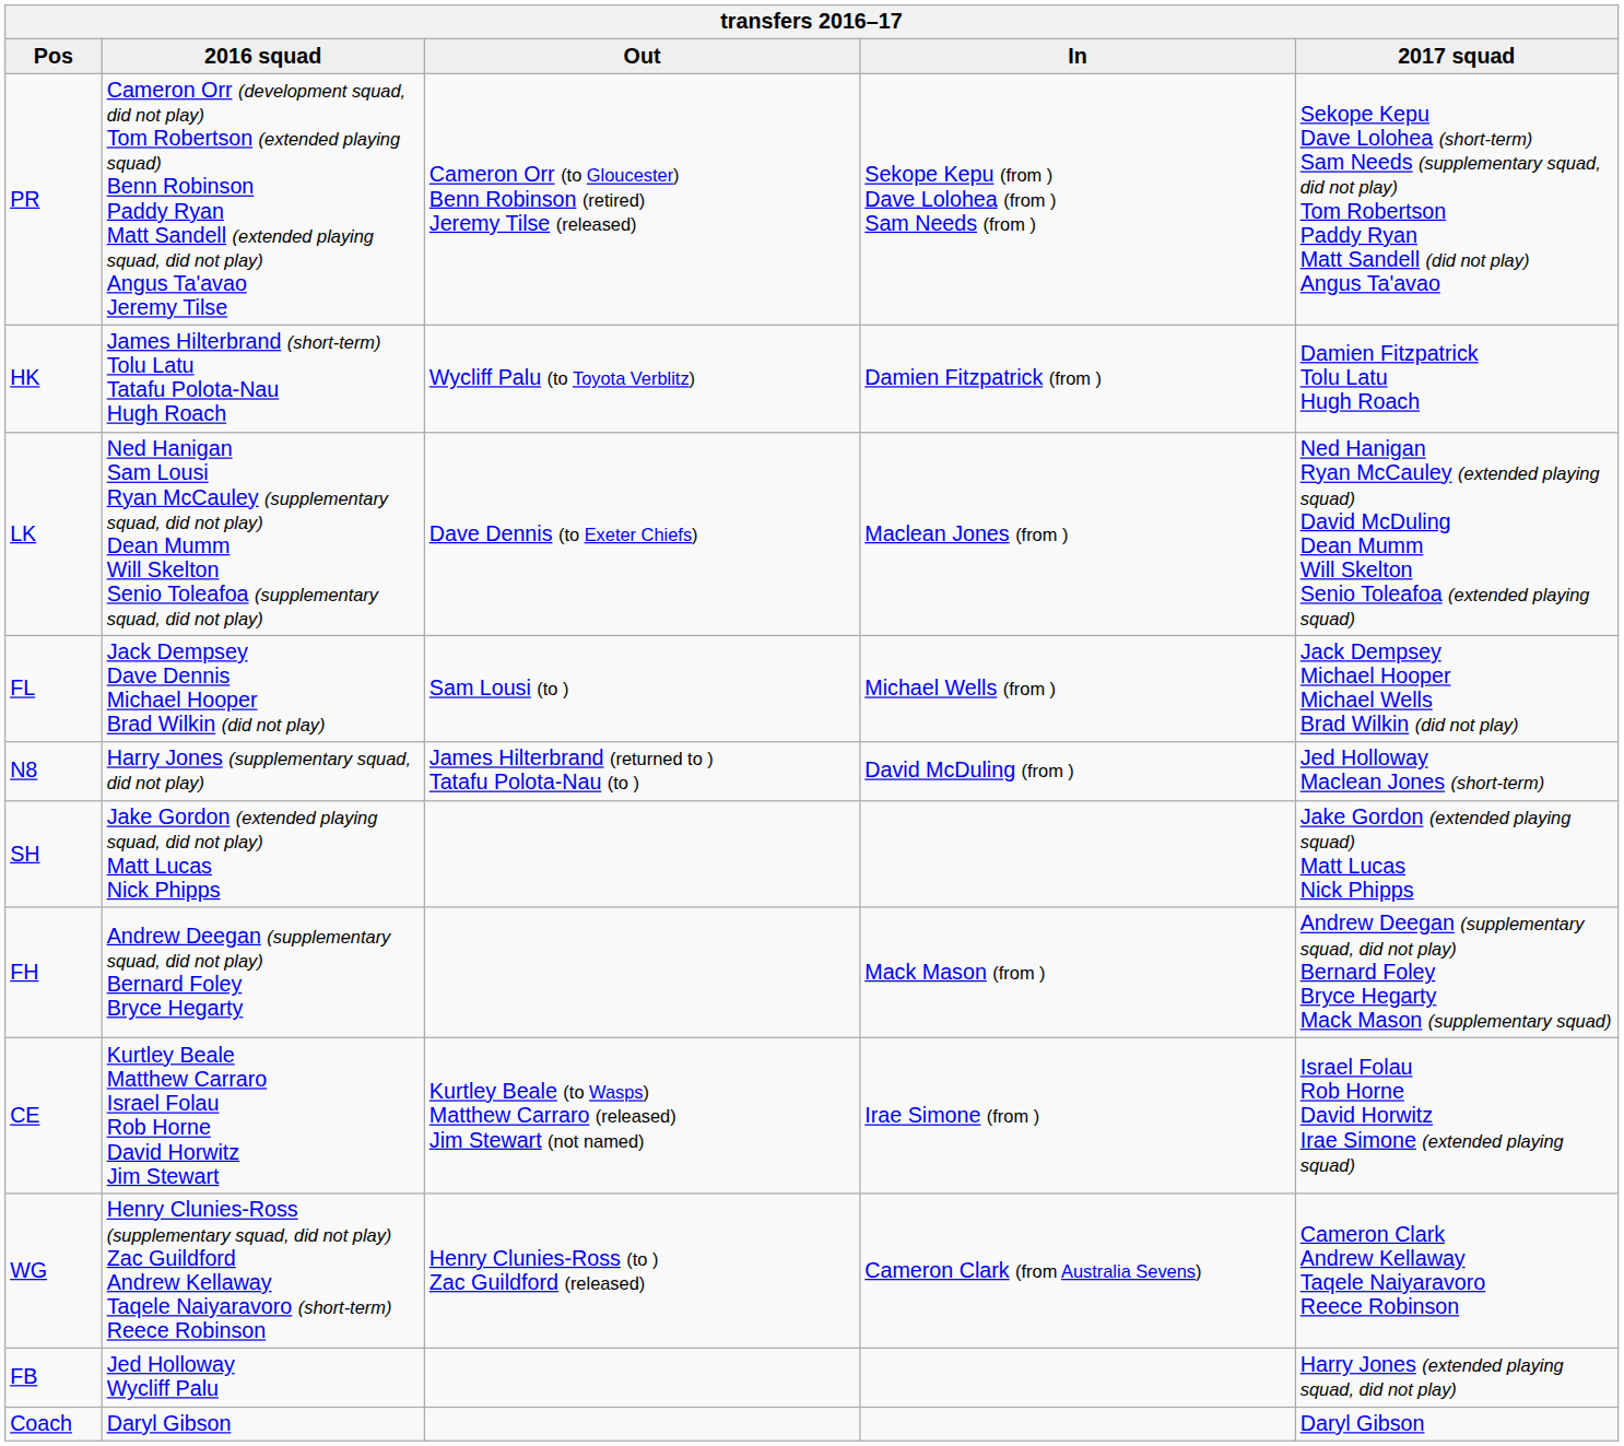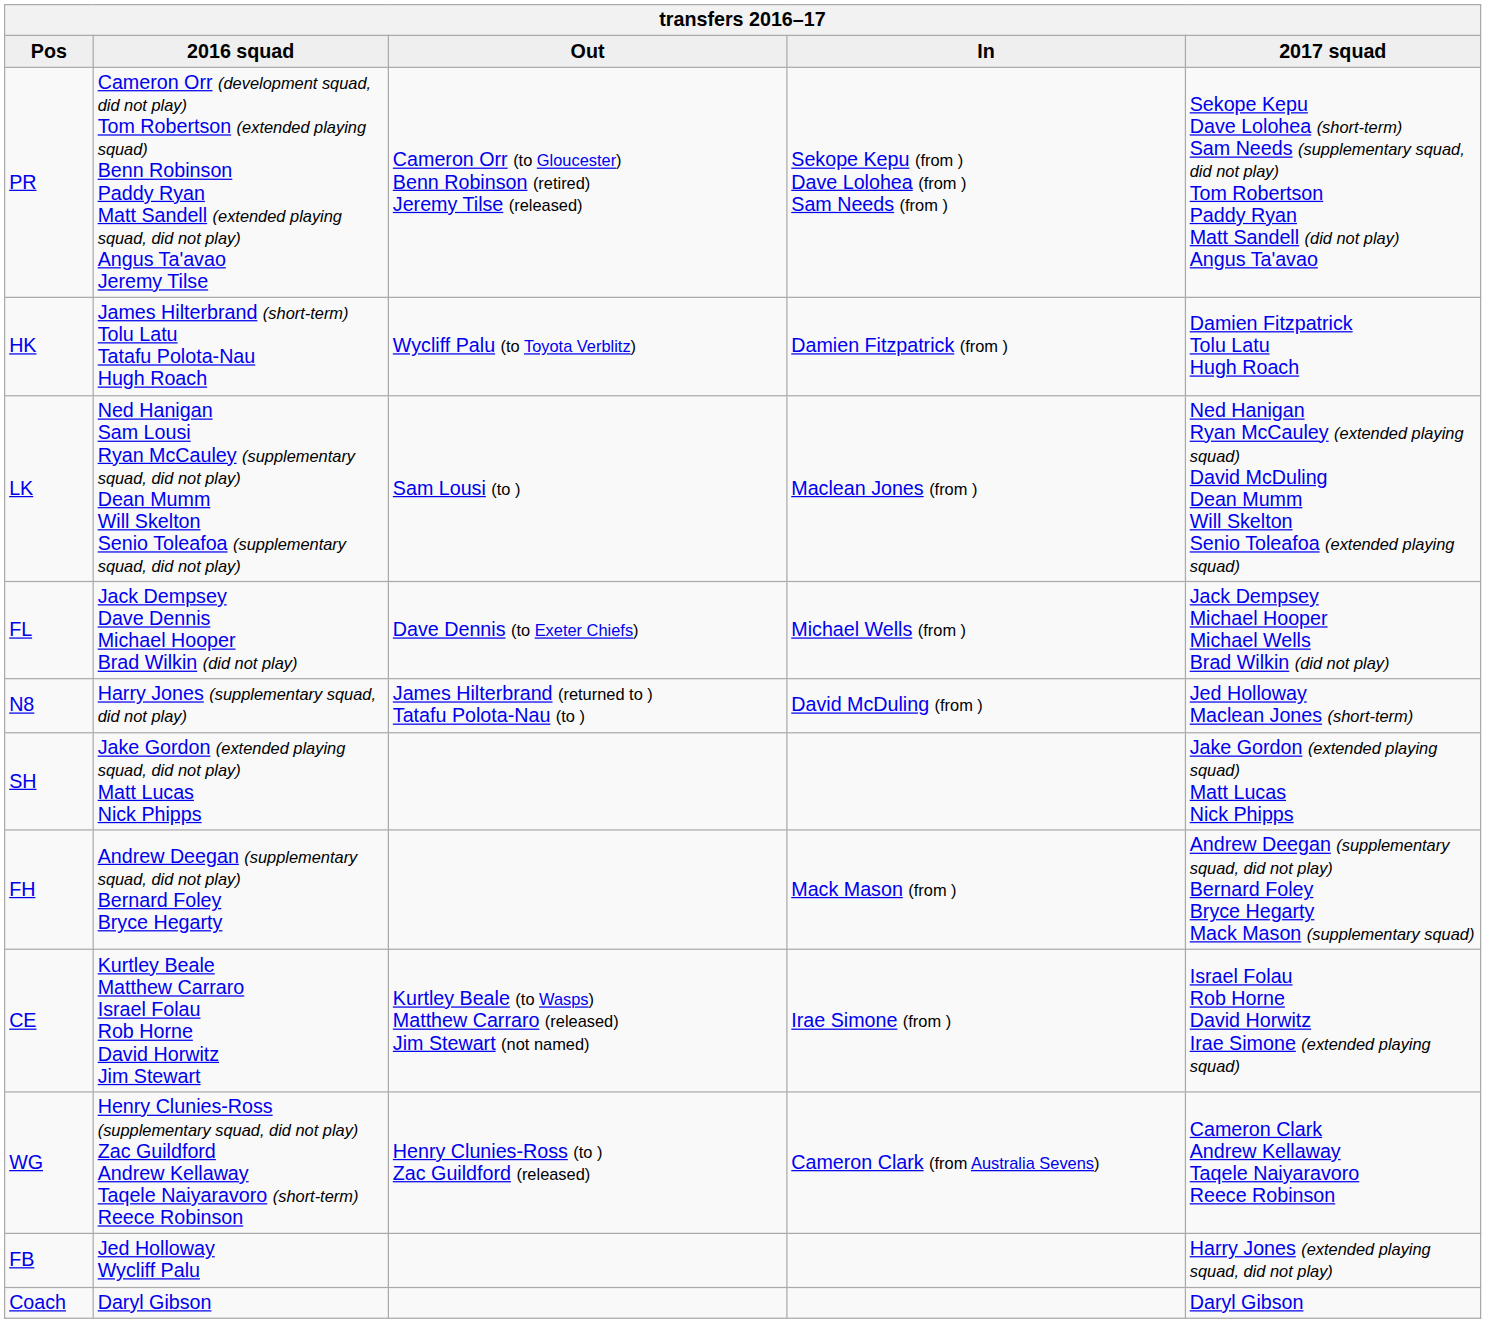LK | Out: Dave Dennis (to Exeter Chiefs) -> Sam Lousi (to )
FL | Out: Sam Lousi (to ) -> Dave Dennis (to Exeter Chiefs)
